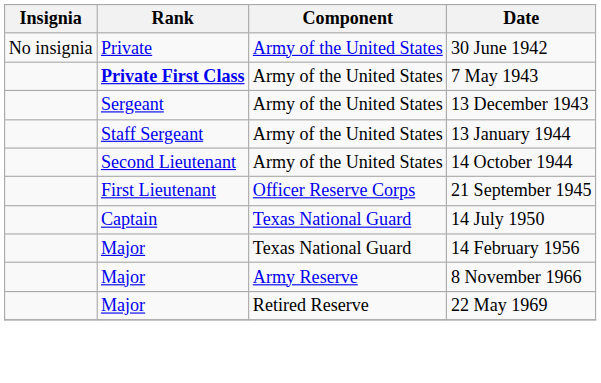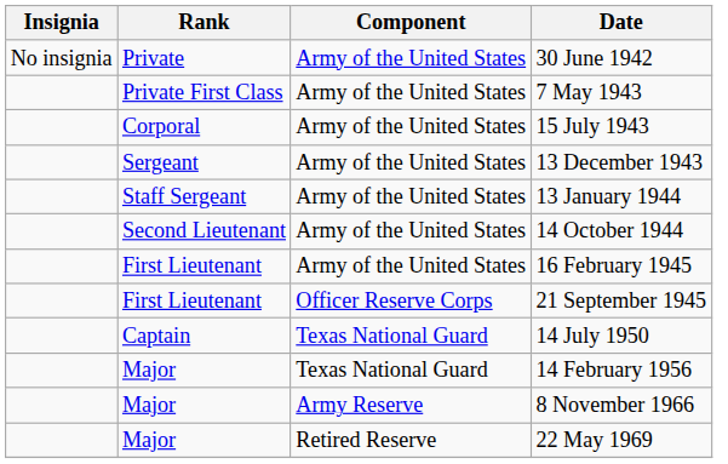7 May 1943 | Rank: bold -> normal
+ row: Corporal | Army of the United States | 15 July 1943
+ row: First Lieutenant | Army of the United States | 16 February 1945
